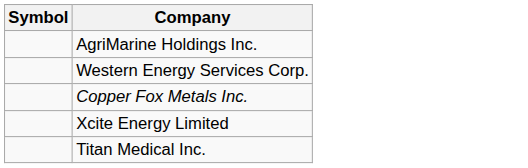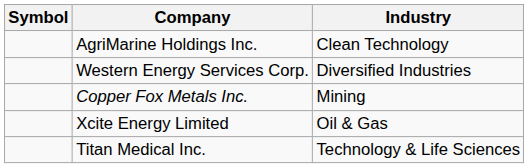+ column: Industry | Clean Technology | Diversified Industries | Mining | Oil & Gas | Technology & Life Sciences
